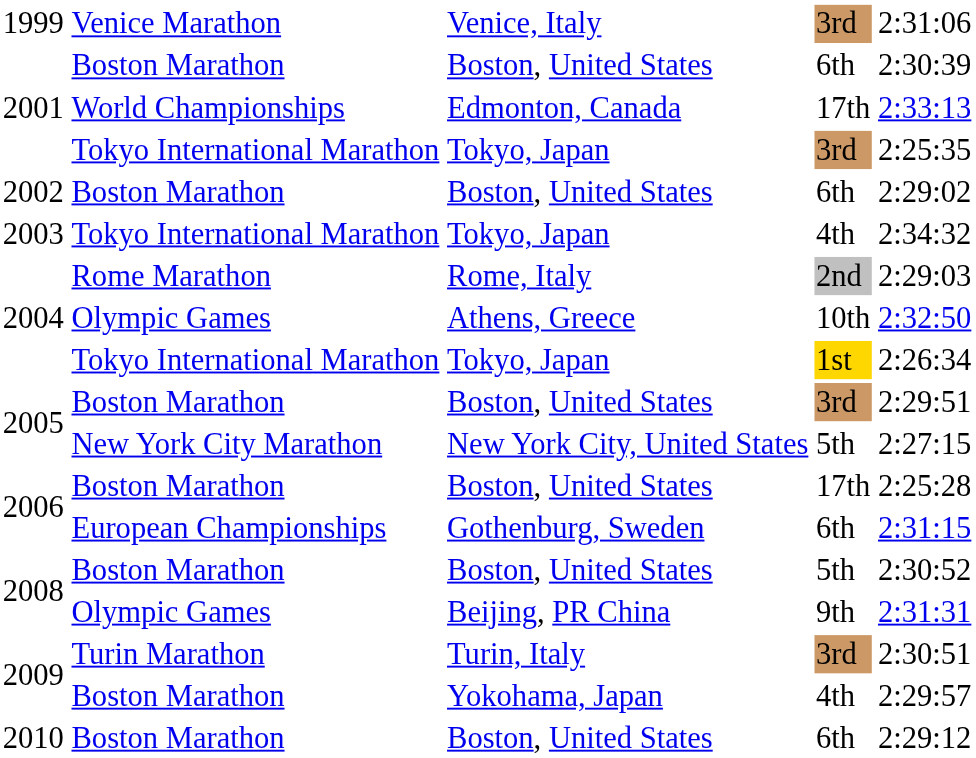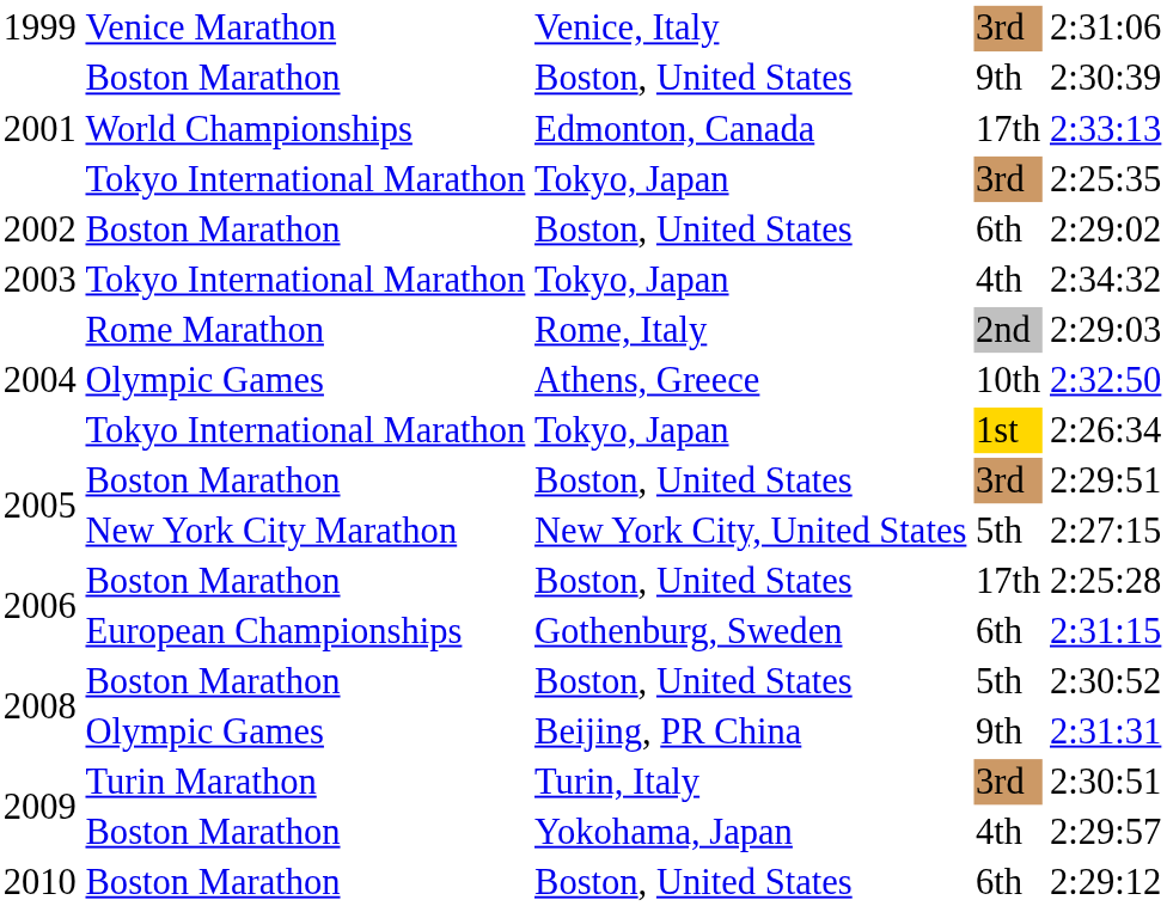2001 / Boston, United States | column 4: 6th -> 9th
